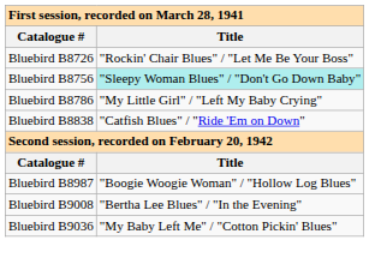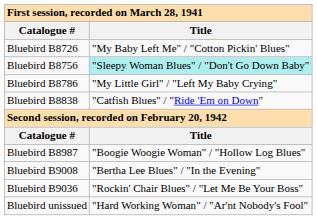Bluebird B8726 | Title: "Rockin' Chair Blues" / "Let Me Be Your Boss" -> "My Baby Left Me" / "Cotton Pickin' Blues"
Bluebird B9036 | Title: "My Baby Left Me" / "Cotton Pickin' Blues" -> "Rockin' Chair Blues" / "Let Me Be Your Boss"
+ row: Bluebird unissued | "Hard Working Woman" / "Ar'nt Nobody's Fool"
